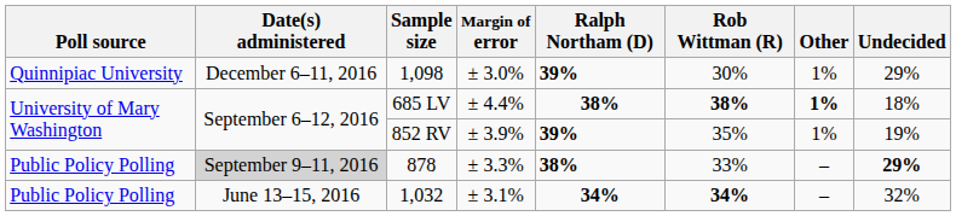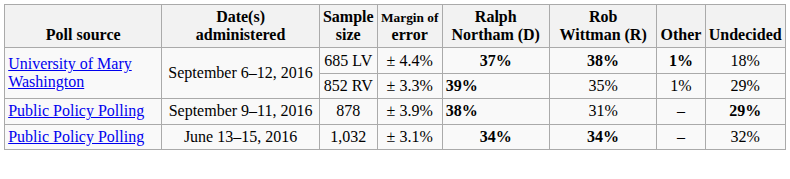- row: Quinnipiac University | December 6–11, 2016 | 1,098 | ± 3.0% | 39% | 30% | 1% | 29%
685 LV | Ralph Northam (D): 38% -> 37%
852 RV | Margin of error: ± 3.9% -> ± 3.3%
852 RV | Undecided: 19% -> 29%
878 | Date(s) administered: lightgrey background -> no background
878 | Margin of error: ± 3.3% -> ± 3.9%
878 | Rob Wittman (R): 33% -> 31%
